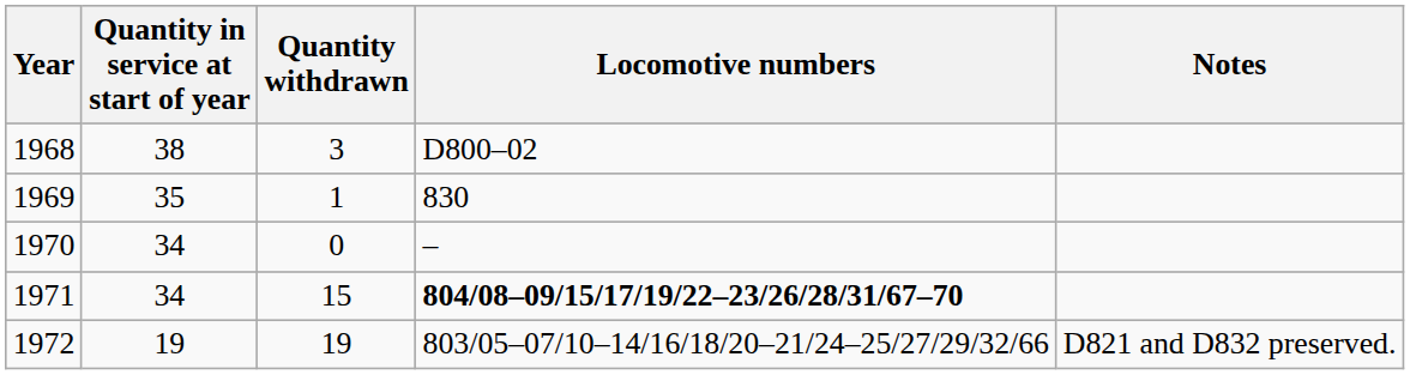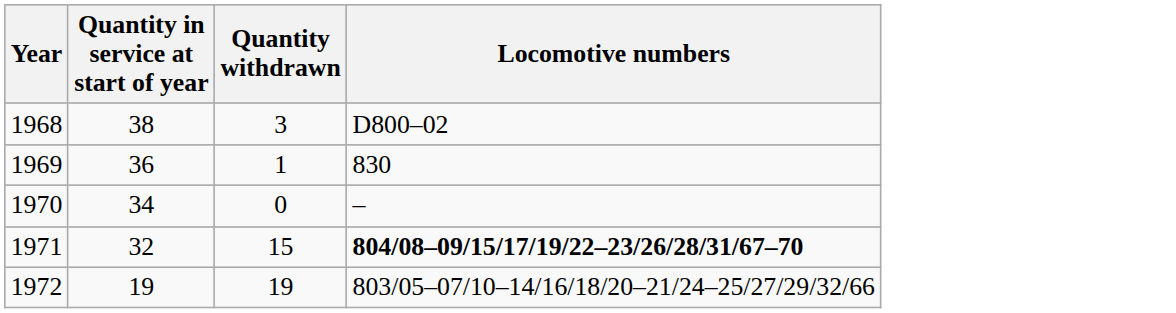- column: Notes | D821 and D832 preserved.
1969 | Quantity in service at start of year: 35 -> 36
1971 | Quantity in service at start of year: 34 -> 32
